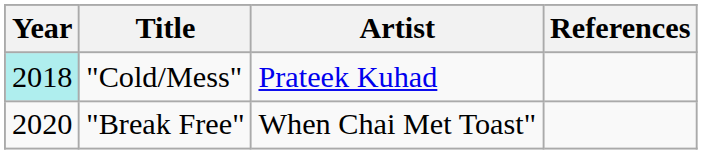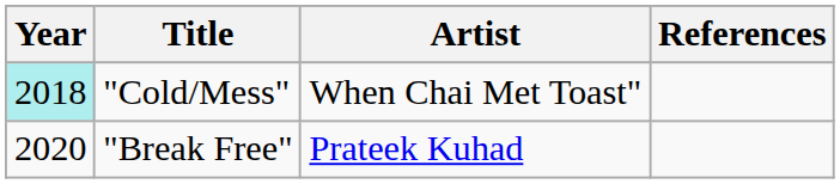"Cold/Mess" | Artist: Prateek Kuhad -> When Chai Met Toast"
"Break Free" | Artist: When Chai Met Toast" -> Prateek Kuhad
